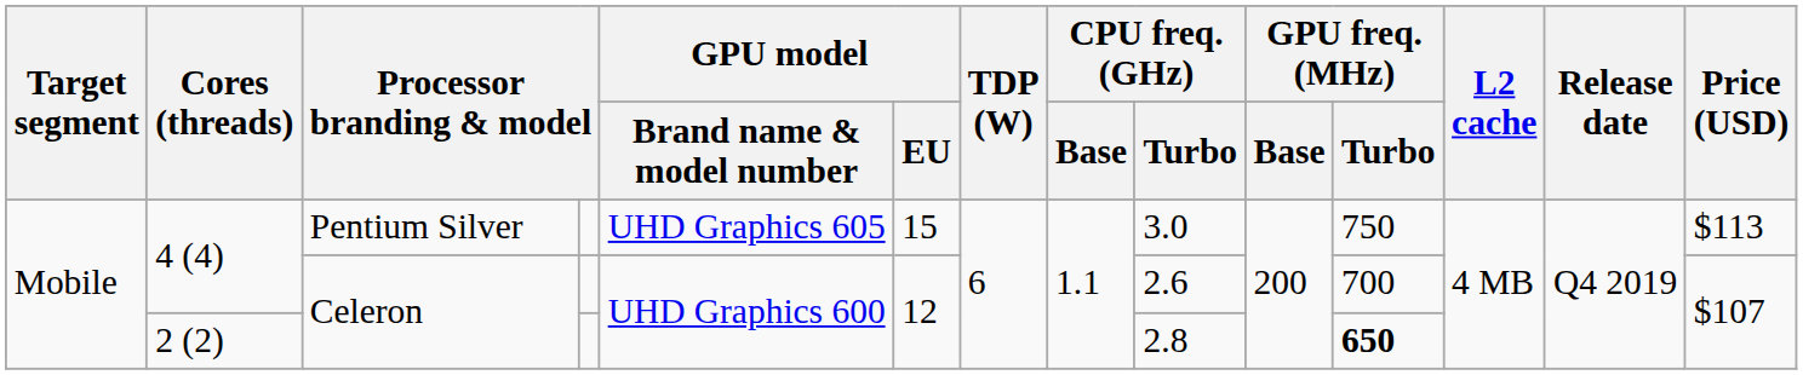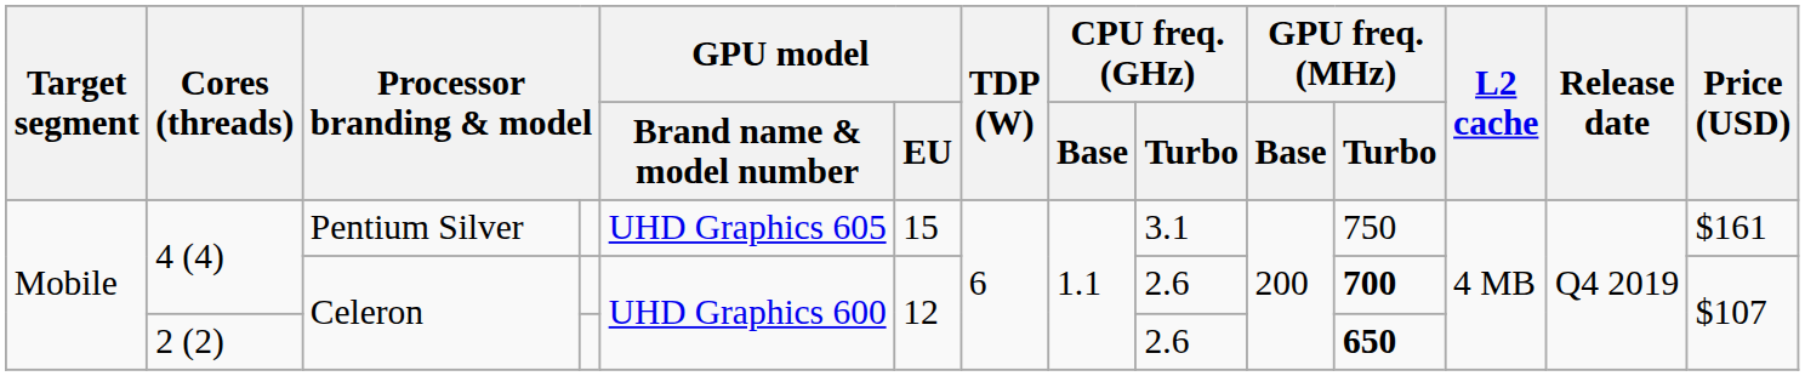4 (4) / Pentium Silver | CPU freq. (GHz) / Turbo: 3.0 -> 3.1
4 (4) / Pentium Silver | Price (USD): $113 -> $161
4 (4) / Celeron | GPU freq. (MHz) / Turbo: normal -> bold
2 (2) | CPU freq. (GHz) / Turbo: 2.8 -> 2.6
